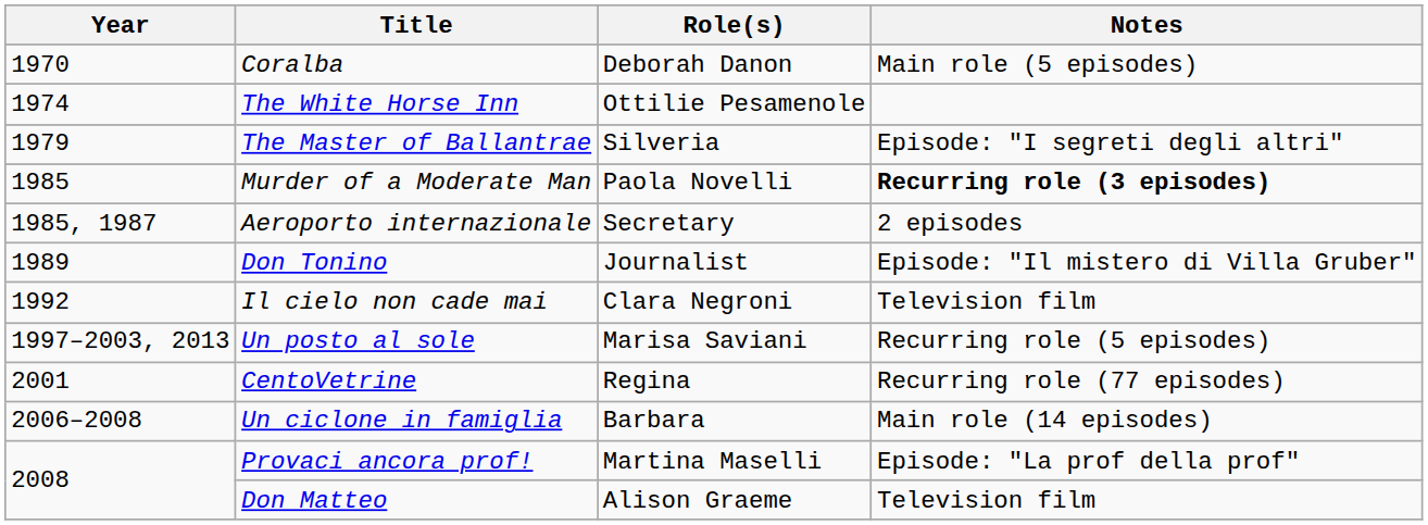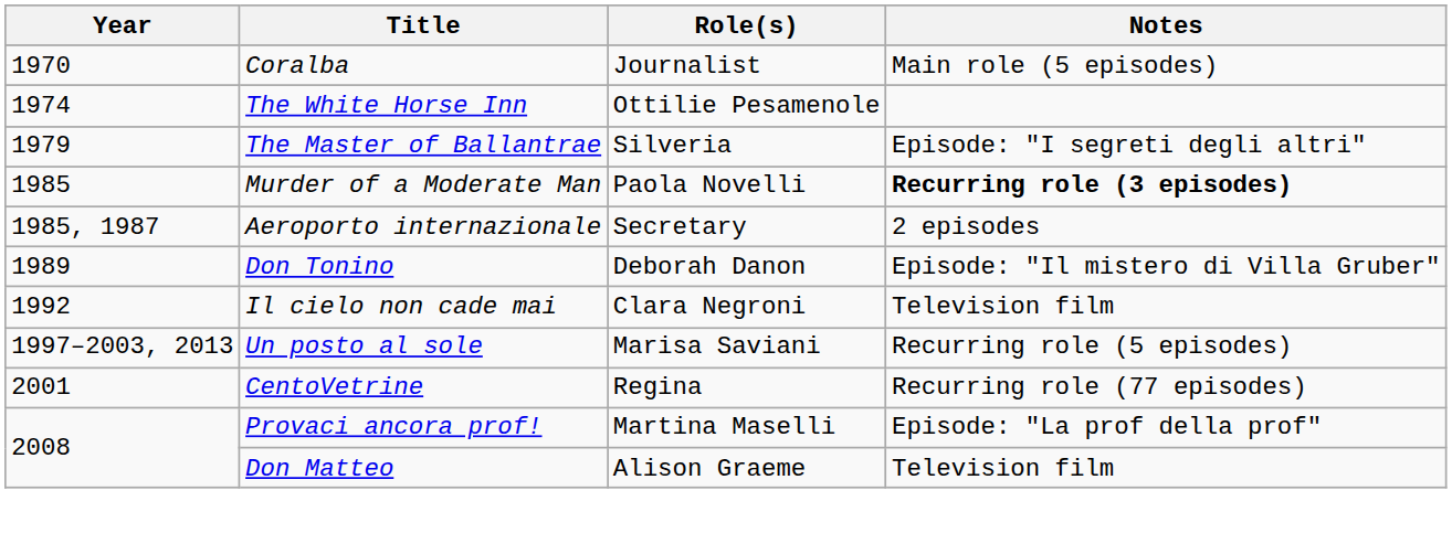Coralba | Role(s): Deborah Danon -> Journalist
Don Tonino | Role(s): Journalist -> Deborah Danon
- row: 2006–2008 | Un ciclone in famiglia | Barbara | Main role (14 episodes)
